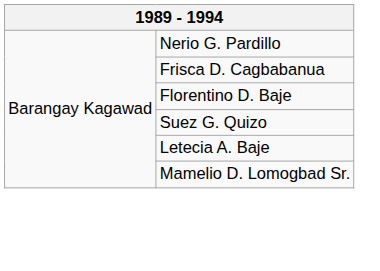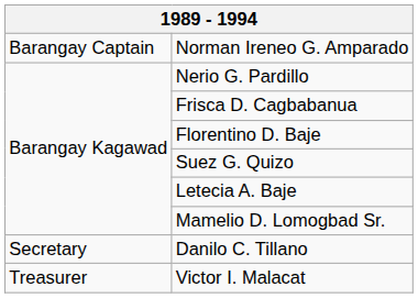+ row: Barangay Captain | Norman Ireneo G. Amparado
+ row: Secretary | Danilo C. Tillano
+ row: Treasurer | Victor I. Malacat
